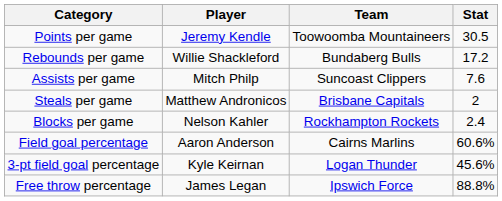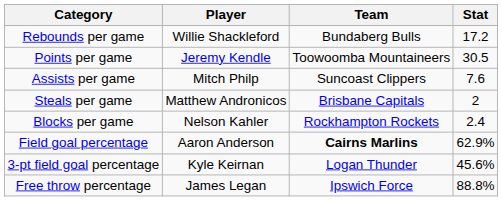rows swapped: Points per game <-> Rebounds per game
Field goal percentage | Team: normal -> bold
Field goal percentage | Stat: 60.6% -> 62.9%
